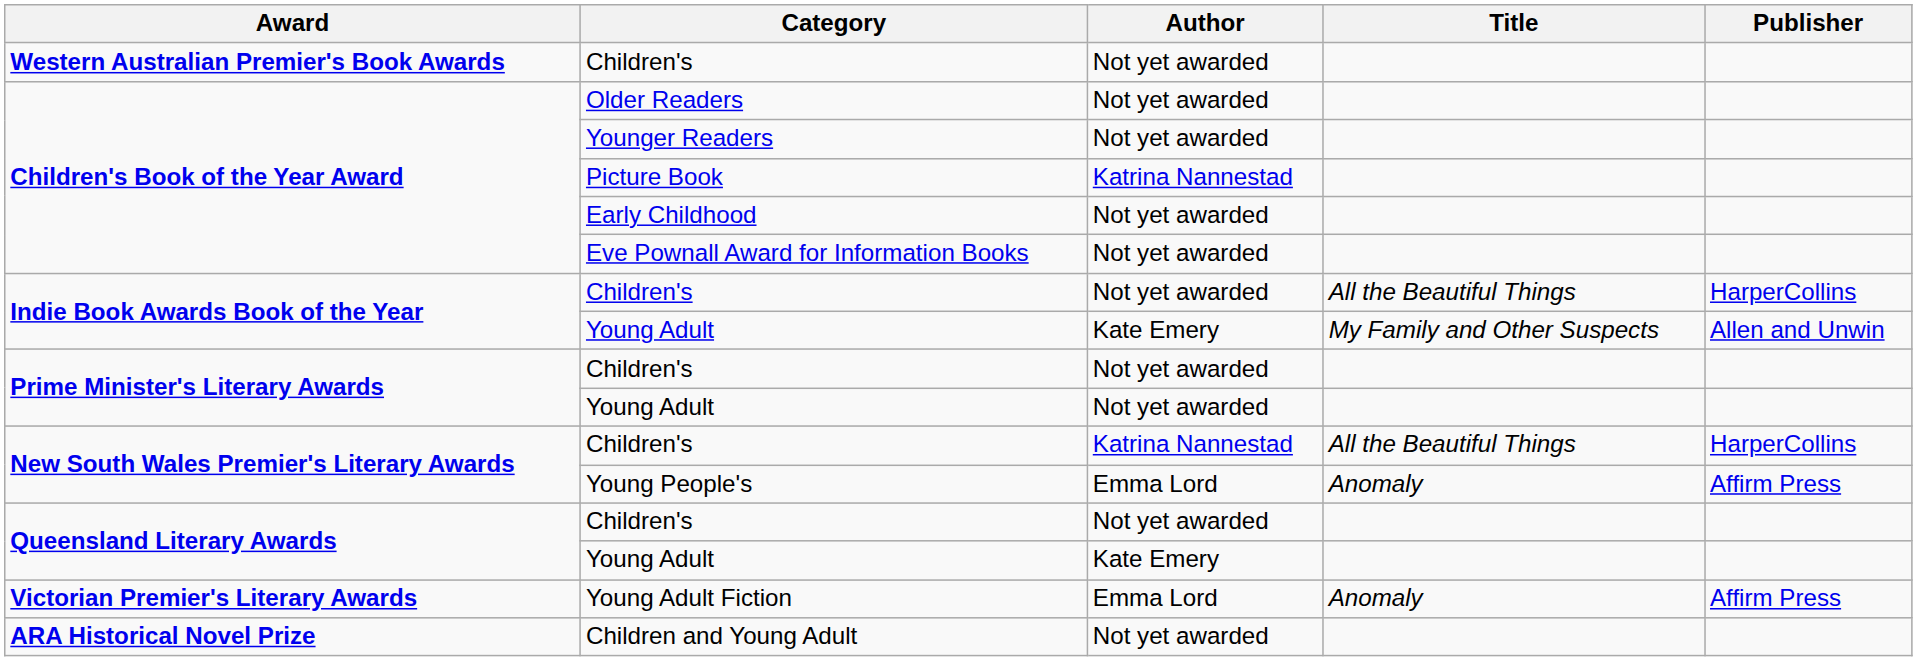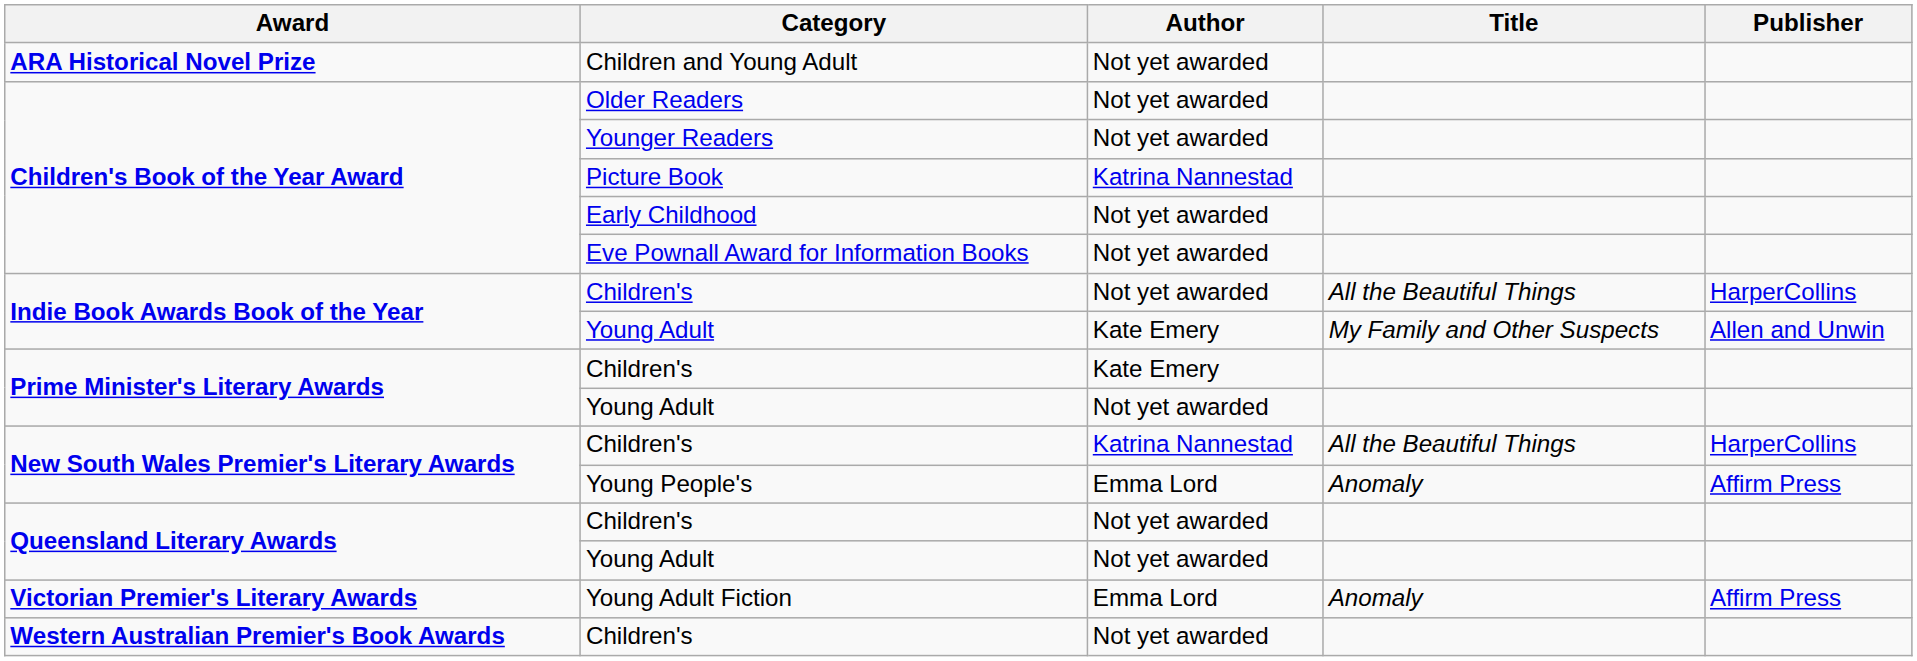rows swapped: Children and Young Adult <-> Western Australian Premier's Book Awards / Children's
Prime Minister's Literary Awards / Children's | Author: Not yet awarded -> Kate Emery
Queensland Literary Awards / Young Adult | Author: Kate Emery -> Not yet awarded
